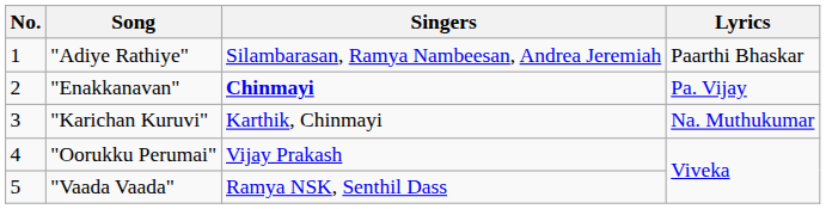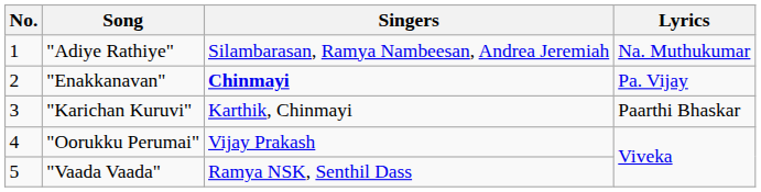"Adiye Rathiye" | Lyrics: Paarthi Bhaskar -> Na. Muthukumar
"Karichan Kuruvi" | Lyrics: Na. Muthukumar -> Paarthi Bhaskar
